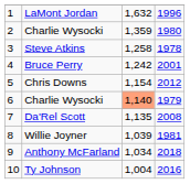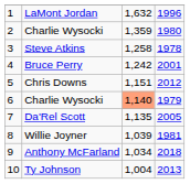Chris Downs | column 3: 1,154 -> 1,151
Da'Rel Scott | column 4: 2008 -> 2005
Ty Johnson | column 4: 2016 -> 2013
